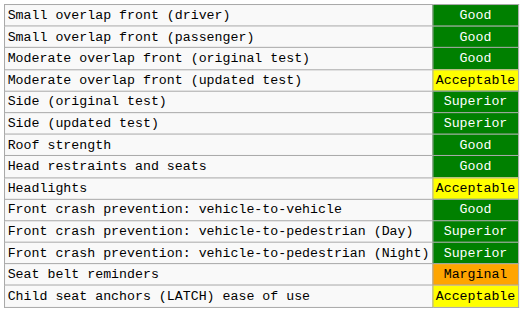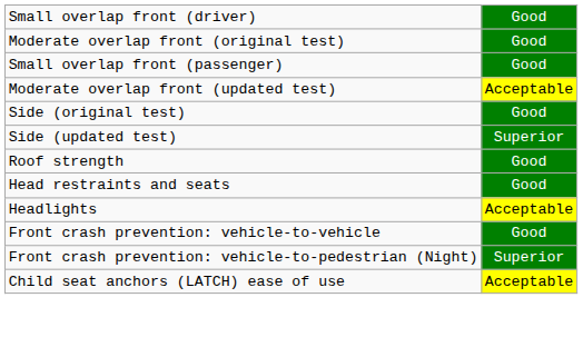rows swapped: Small overlap front (passenger) <-> Moderate overlap front (original test)
Side (original test) | column 2: Superior -> Good
- row: Front crash prevention: vehicle-to-pedestrian (Day) | Superior
- row: Seat belt reminders | Marginal
